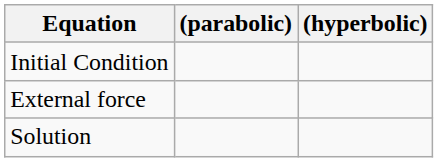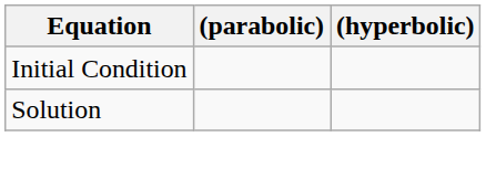- row: External force
